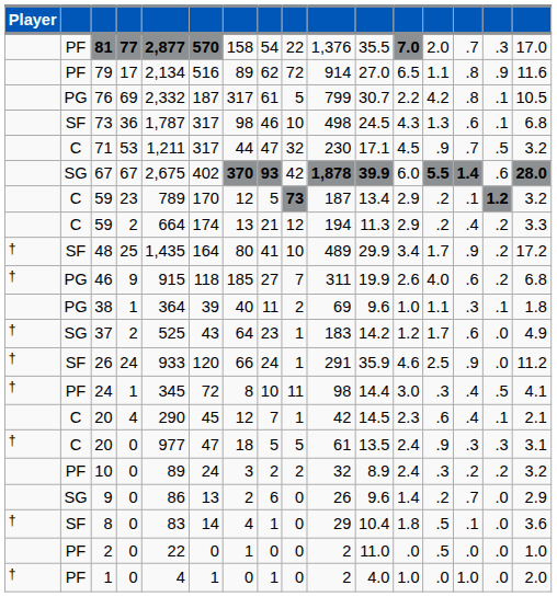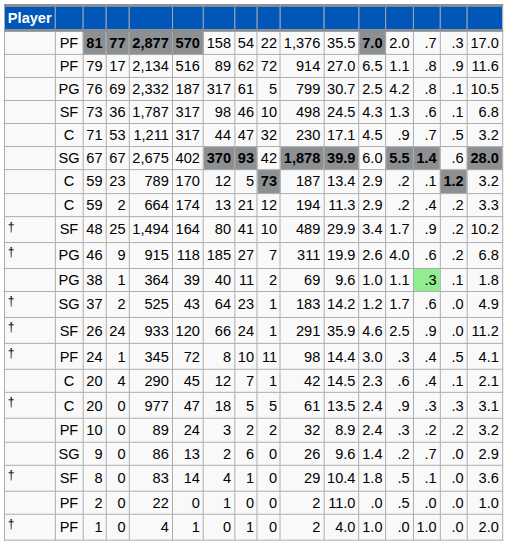76 | column 12: 2.2 -> 2.5
48 | column 5: 1,435 -> 1,494
48 | column 16: 17.2 -> 10.2
38 | column 14: no background -> lightgreen background
